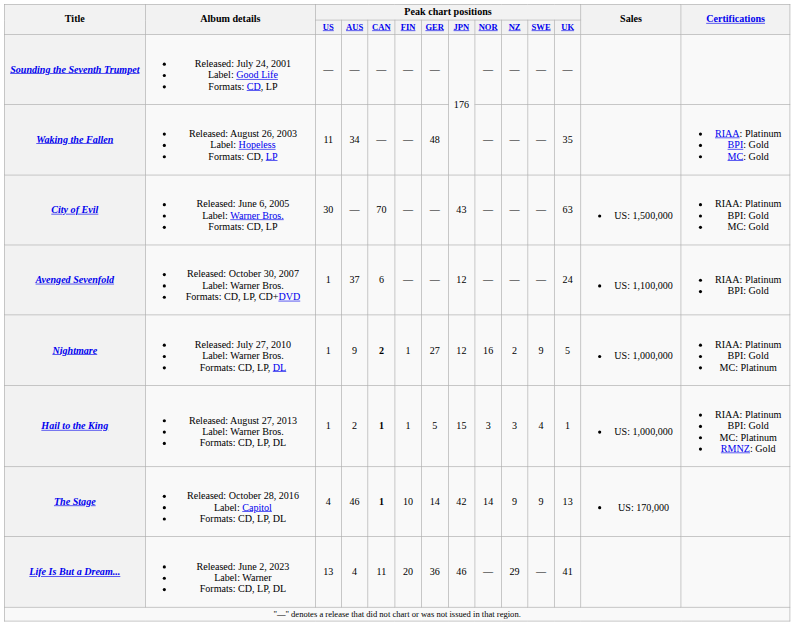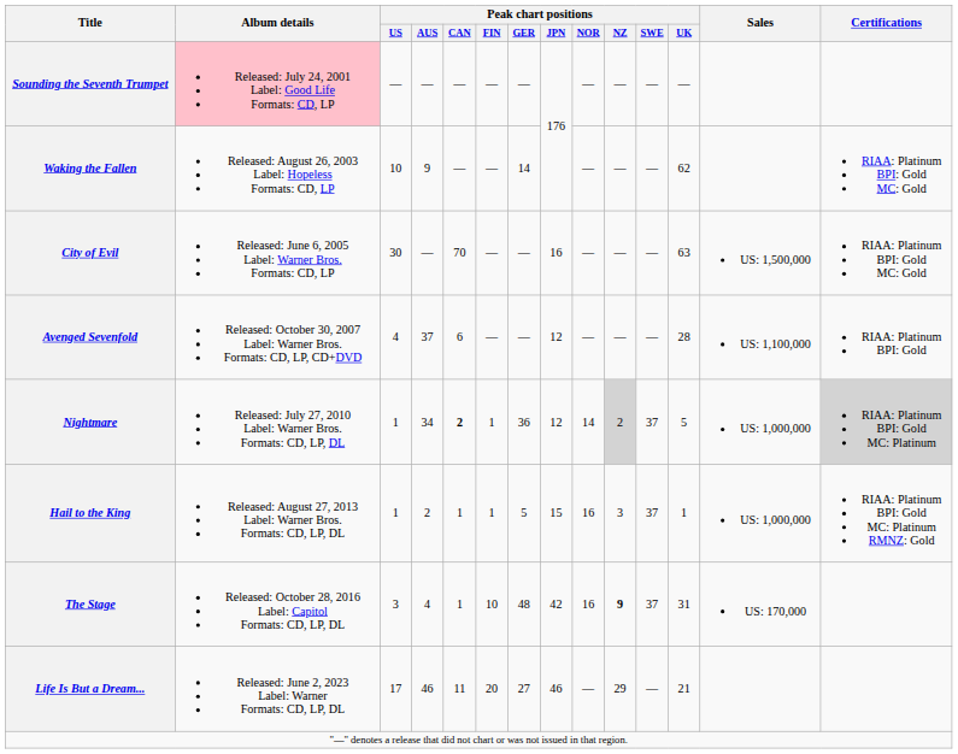Sounding the Seventh Trumpet | Album details: no background -> pink background
Waking the Fallen | Peak chart positions / US: 11 -> 10
Waking the Fallen | Peak chart positions / AUS: 34 -> 9
Waking the Fallen | Peak chart positions / GER: 48 -> 14
Waking the Fallen | Peak chart positions / UK: 35 -> 62
City of Evil | Peak chart positions / JPN: 43 -> 16
Avenged Sevenfold | Peak chart positions / US: 1 -> 4
Avenged Sevenfold | Peak chart positions / UK: 24 -> 28
Nightmare | Peak chart positions / AUS: 9 -> 34
Nightmare | Peak chart positions / GER: 27 -> 36
Nightmare | Peak chart positions / NOR: 16 -> 14
Nightmare | Peak chart positions / NZ: no background -> lightgrey background
Nightmare | Peak chart positions / SWE: 9 -> 37
Nightmare | Certifications: no background -> lightgrey background
Hail to the King | Peak chart positions / CAN: bold -> normal
Hail to the King | Peak chart positions / NOR: 3 -> 16
Hail to the King | Peak chart positions / SWE: 4 -> 37
The Stage | Peak chart positions / US: 4 -> 3
The Stage | Peak chart positions / AUS: 46 -> 4
The Stage | Peak chart positions / CAN: bold -> normal
The Stage | Peak chart positions / GER: 14 -> 48
The Stage | Peak chart positions / NOR: 14 -> 16
The Stage | Peak chart positions / NZ: normal -> bold
The Stage | Peak chart positions / SWE: 9 -> 37
The Stage | Peak chart positions / UK: 13 -> 31
Life Is But a Dream... | Peak chart positions / US: 13 -> 17
Life Is But a Dream... | Peak chart positions / AUS: 4 -> 46
Life Is But a Dream... | Peak chart positions / GER: 36 -> 27
Life Is But a Dream... | Peak chart positions / UK: 41 -> 21
